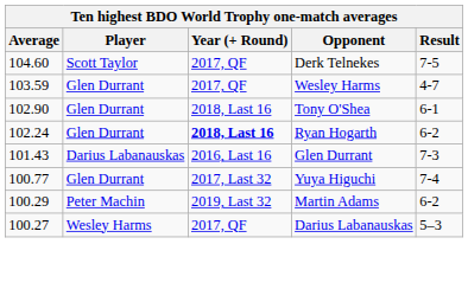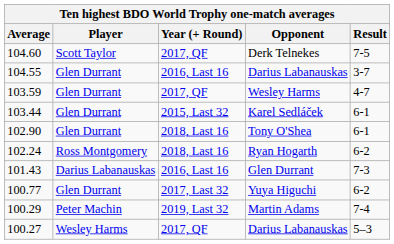+ row: 104.55 | Glen Durrant | 2016, Last 16 | Darius Labanauskas | 3-7
+ row: 103.44 | Glen Durrant | 2015, Last 32 | Karel Sedláček | 6-1
Ryan Hogarth | Player: Glen Durrant -> Ross Montgomery
Ryan Hogarth | Year (+ Round): bold -> normal
Yuya Higuchi | Result: 7-4 -> 6-2
Martin Adams | Result: 6-2 -> 7-4
